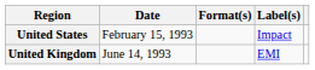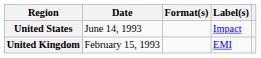United States | Date: February 15, 1993 -> June 14, 1993
United Kingdom | Date: June 14, 1993 -> February 15, 1993
